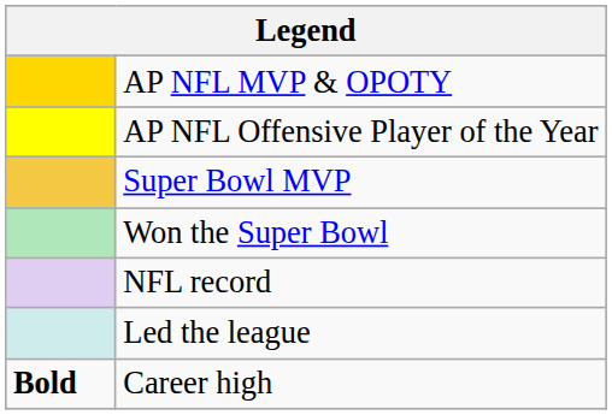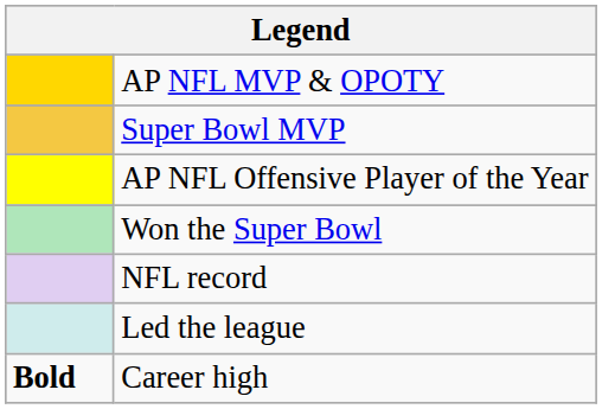rows swapped: AP NFL Offensive Player of the Year <-> Super Bowl MVP
